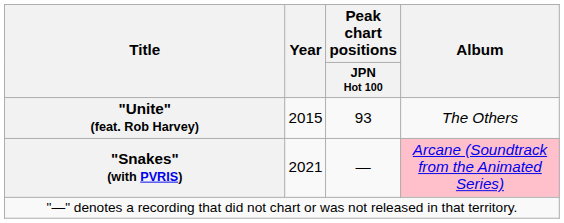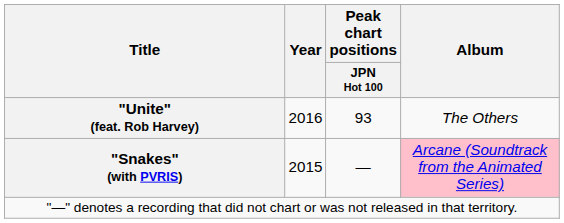"Unite" (feat. Rob Harvey) | Year: 2015 -> 2016
"Snakes" (with PVRIS) | Year: 2021 -> 2015
